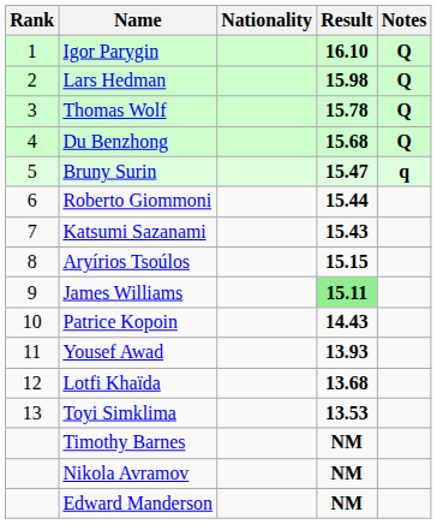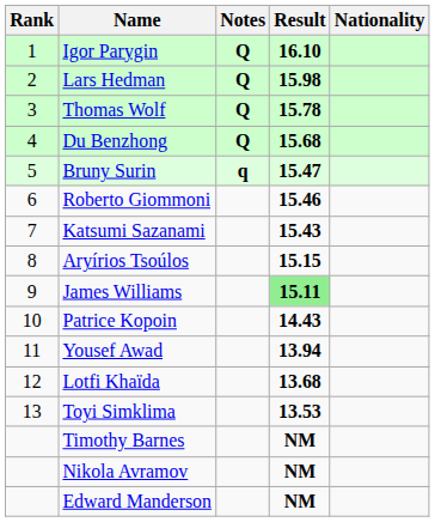columns swapped: Nationality <-> Notes
Roberto Giommoni | Result: 15.44 -> 15.46
Yousef Awad | Result: 13.93 -> 13.94
